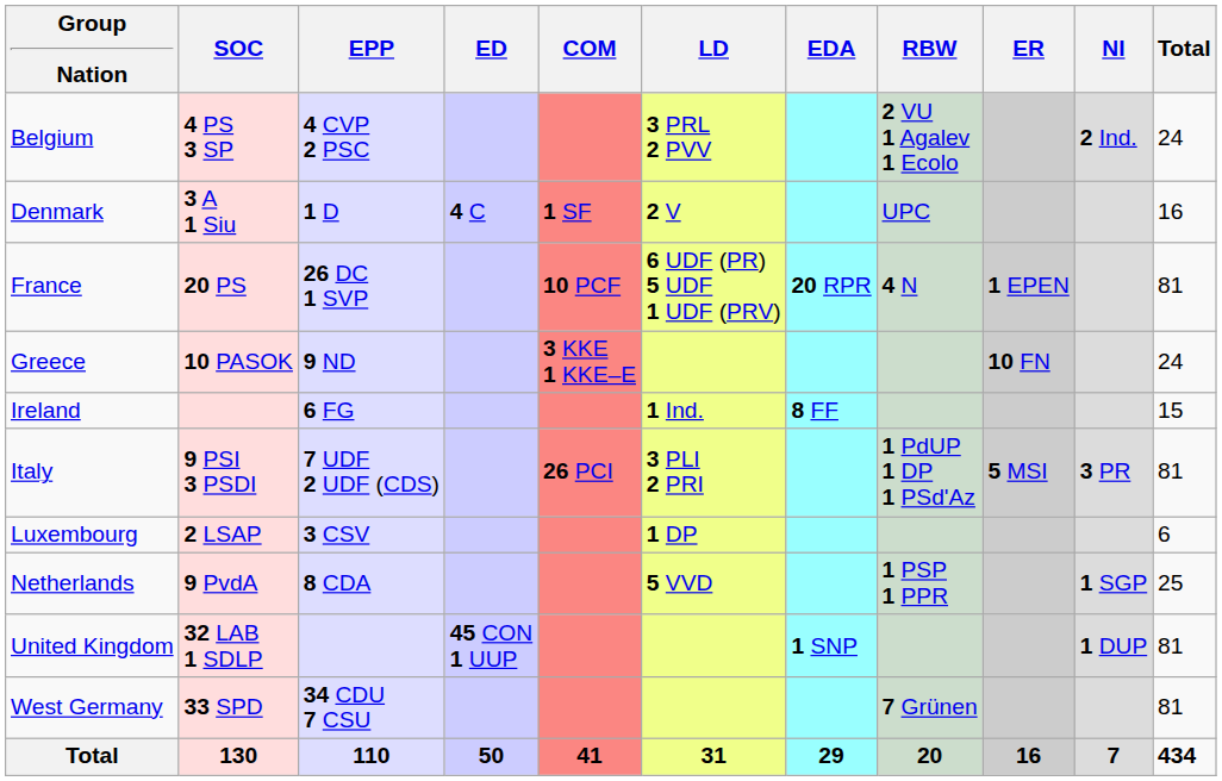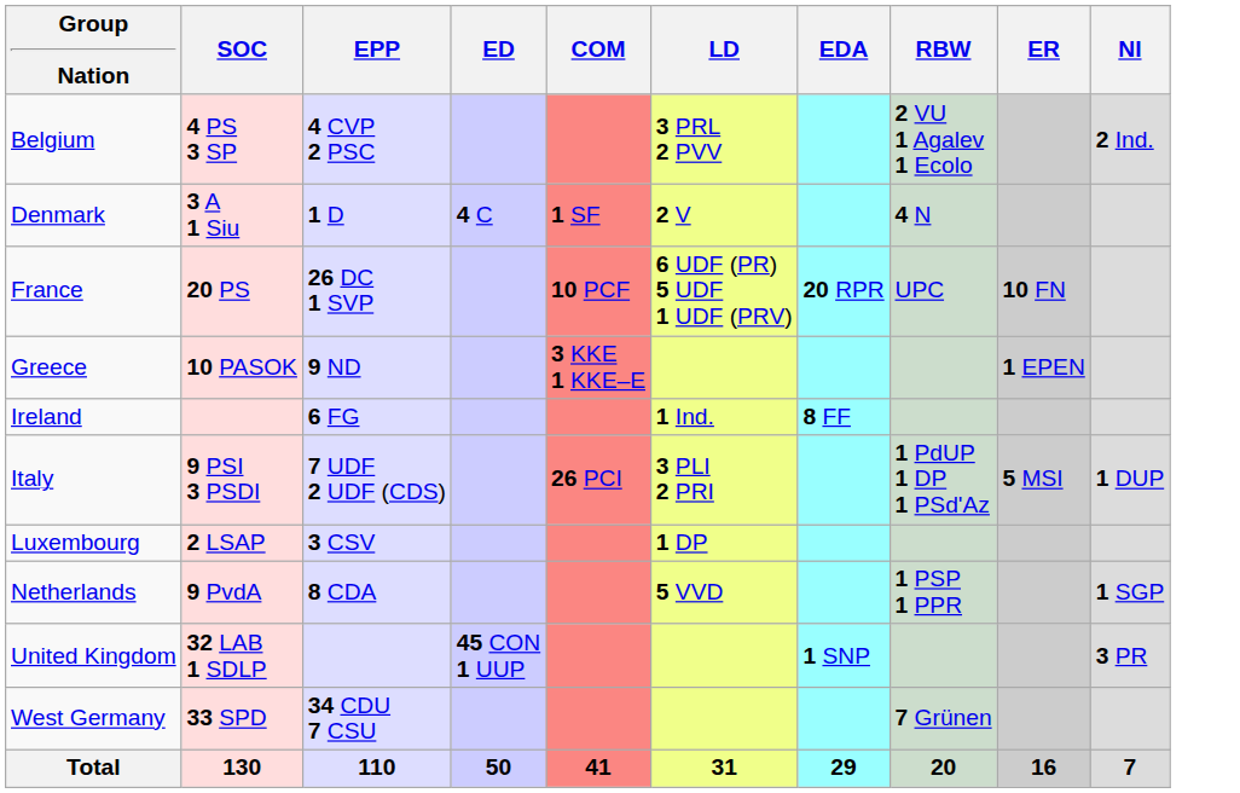- column: Total | 24 | 16 | 81 | 24 | 15 | 81 | 6 | 25 | 81 | 81 | 434
Denmark | RBW: UPC -> 4 N
France | RBW: 4 N -> UPC
France | ER: 1 EPEN -> 10 FN
Greece | ER: 10 FN -> 1 EPEN
Italy | NI: 3 PR -> 1 DUP
United Kingdom | NI: 1 DUP -> 3 PR
